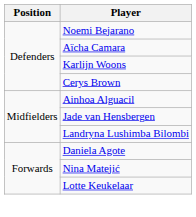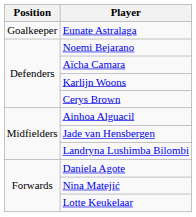+ row: Goalkeeper | Eunate Astralaga
